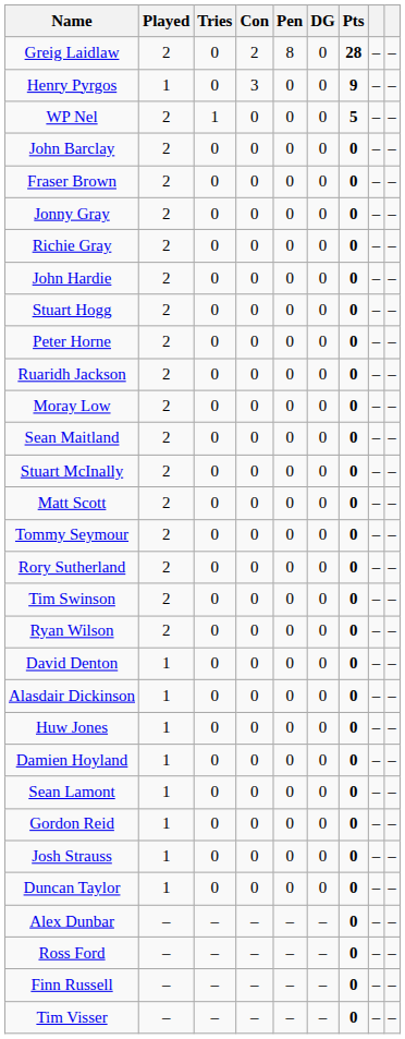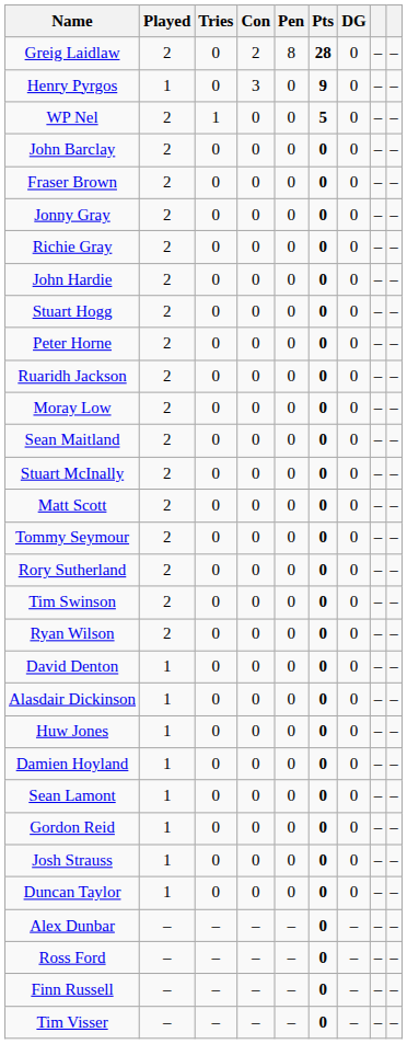columns swapped: DG <-> Pts
